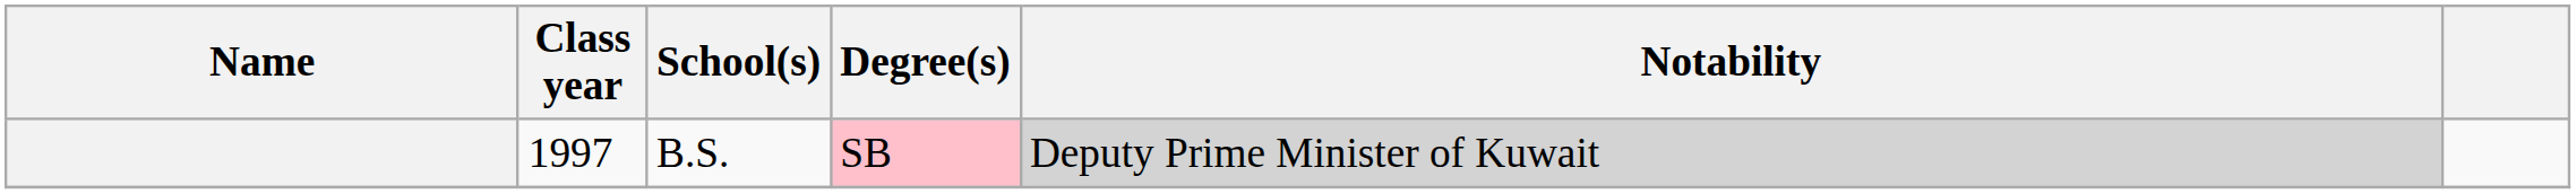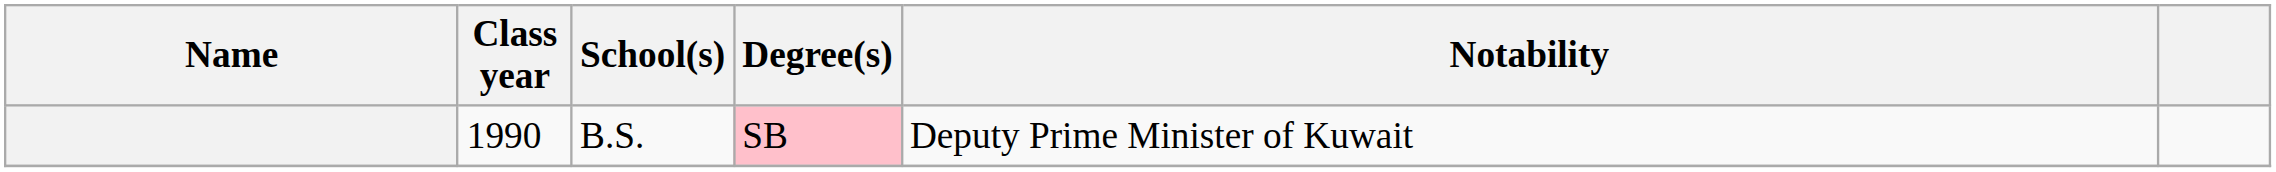B.S. | Class year: 1997 -> 1990
B.S. | Notability: lightgrey background -> no background
